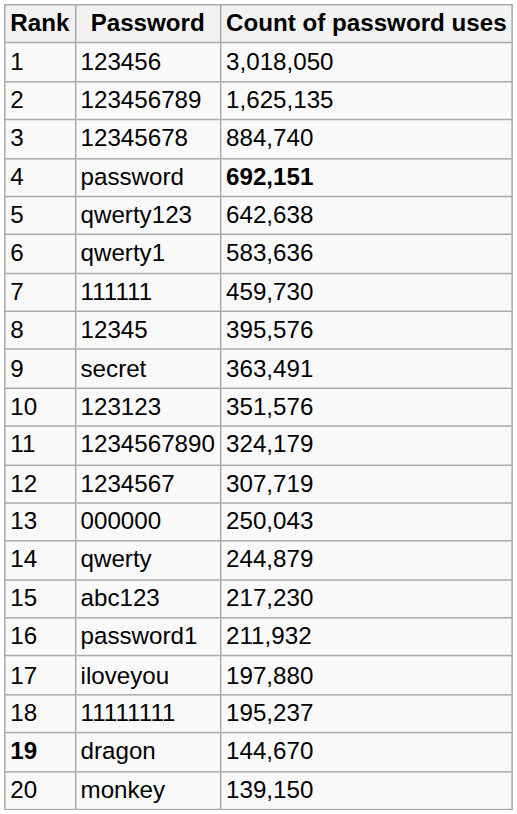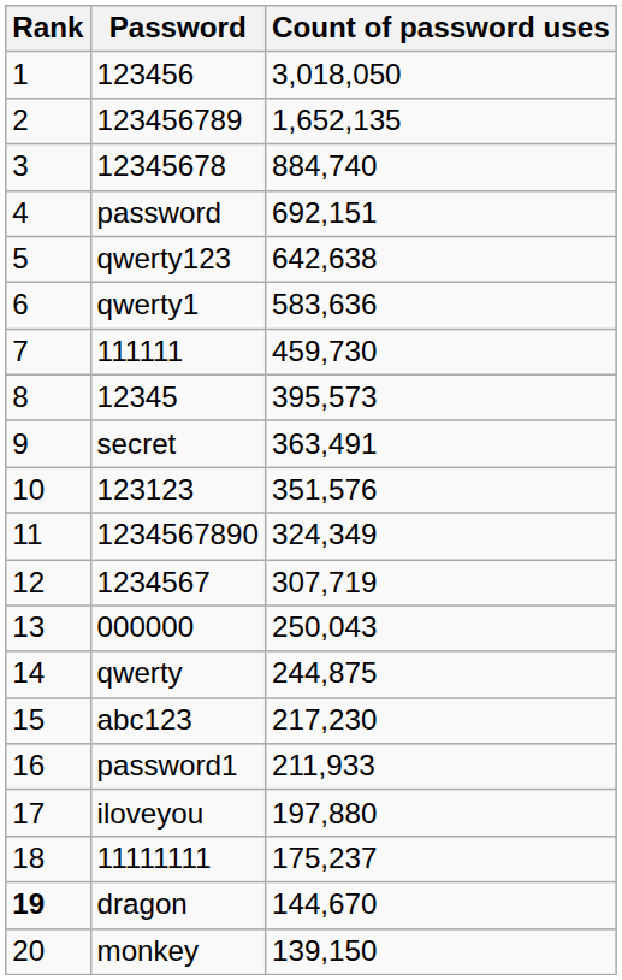123456789 | Count of password uses: 1,625,135 -> 1,652,135
password | Count of password uses: bold -> normal
12345 | Count of password uses: 395,576 -> 395,573
1234567890 | Count of password uses: 324,179 -> 324,349
qwerty | Count of password uses: 244,879 -> 244,875
password1 | Count of password uses: 211,932 -> 211,933
11111111 | Count of password uses: 195,237 -> 175,237
